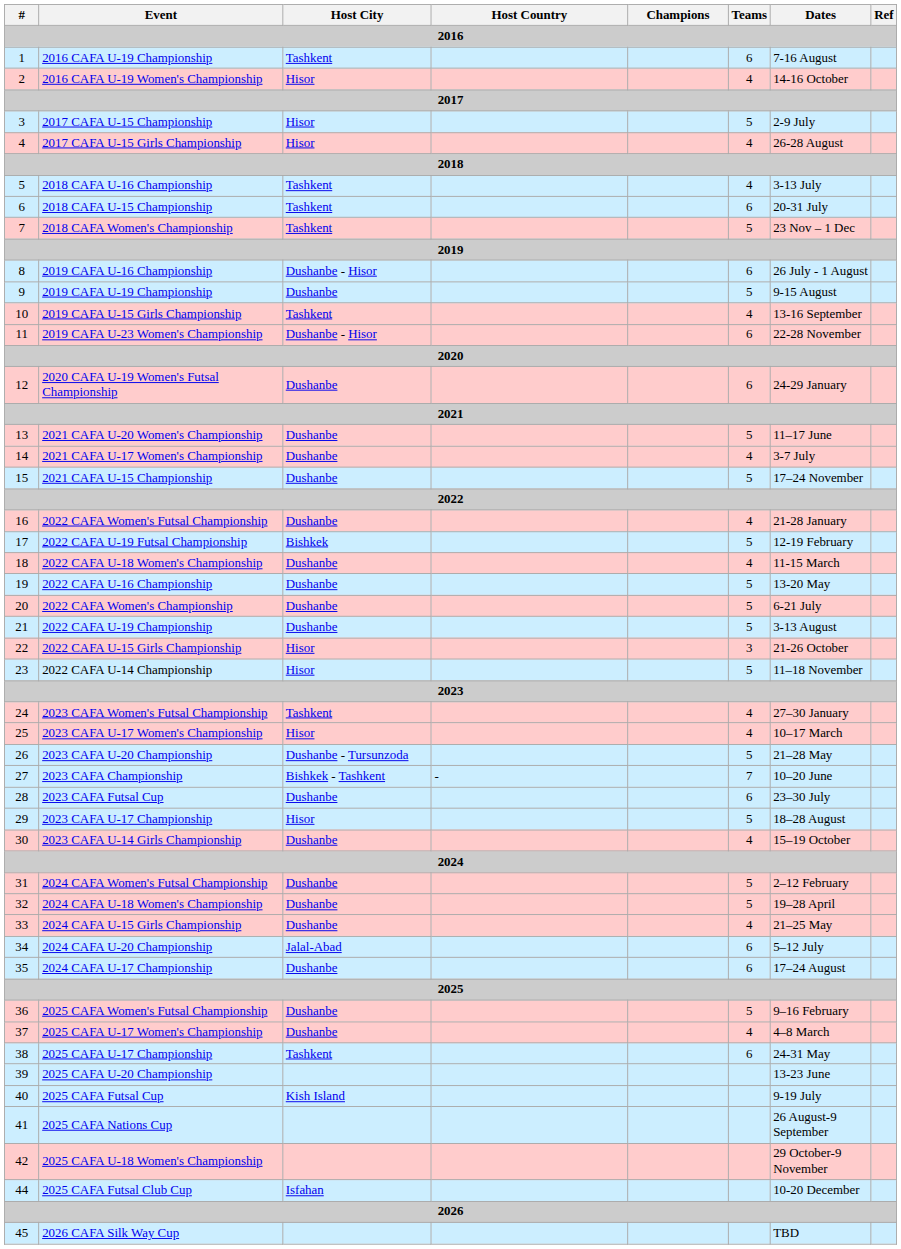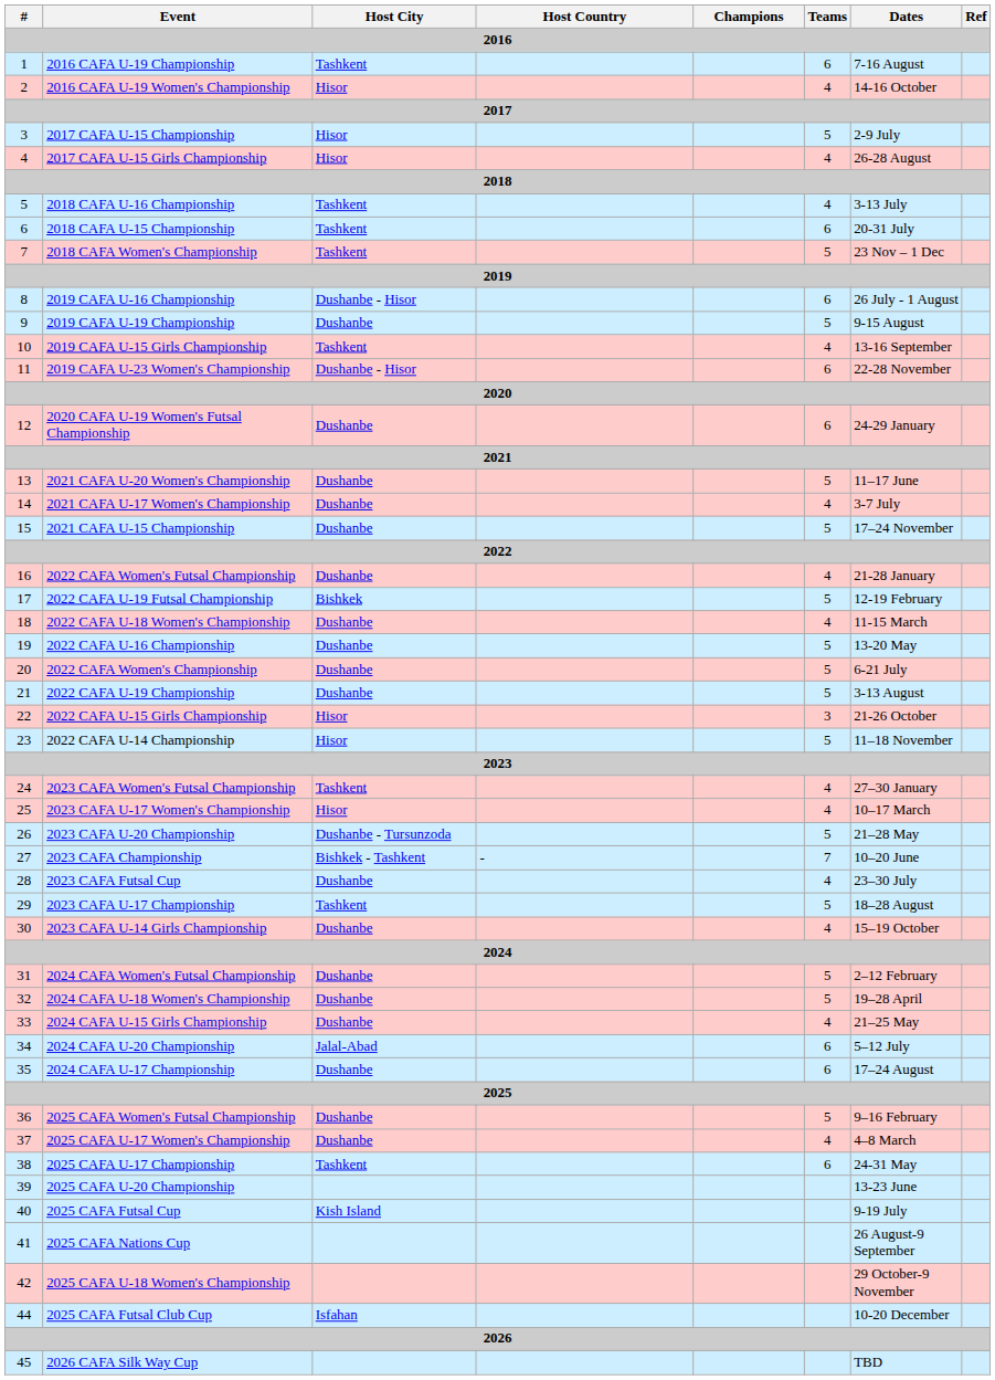2023 CAFA Futsal Cup | Teams: 6 -> 4
2023 CAFA U-17 Championship | Host City: Hisor -> Tashkent
